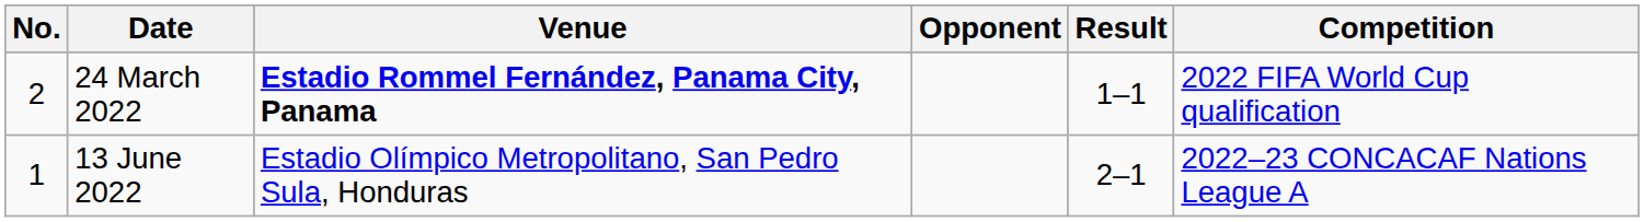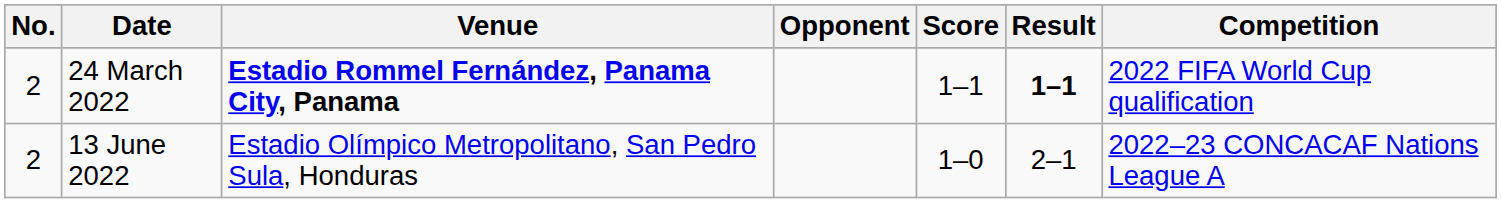+ column: Score | 1–1 | 1–0
24 March 2022 | Result: normal -> bold
13 June 2022 | No.: 1 -> 2
